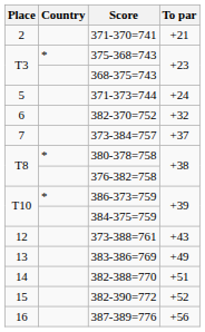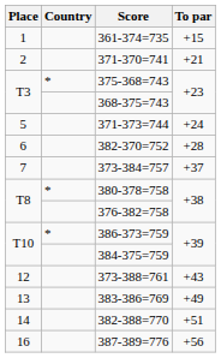+ row: 1 | 361-374=735 | +15
382-370=752 | To par: +32 -> +28
- row: 15 | 382-390=772 | +52
